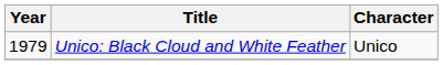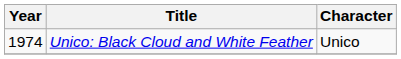Unico: Black Cloud and White Feather | Year: 1979 -> 1974
